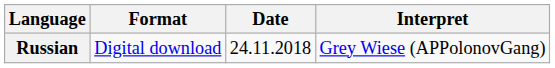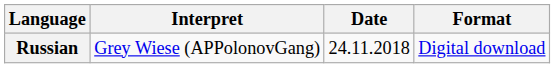columns swapped: Interpret <-> Format
